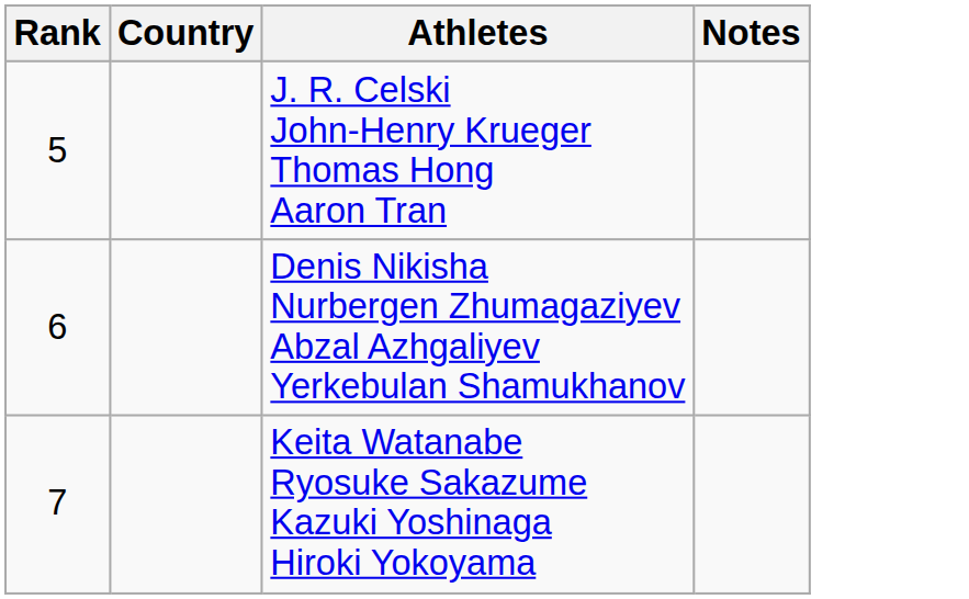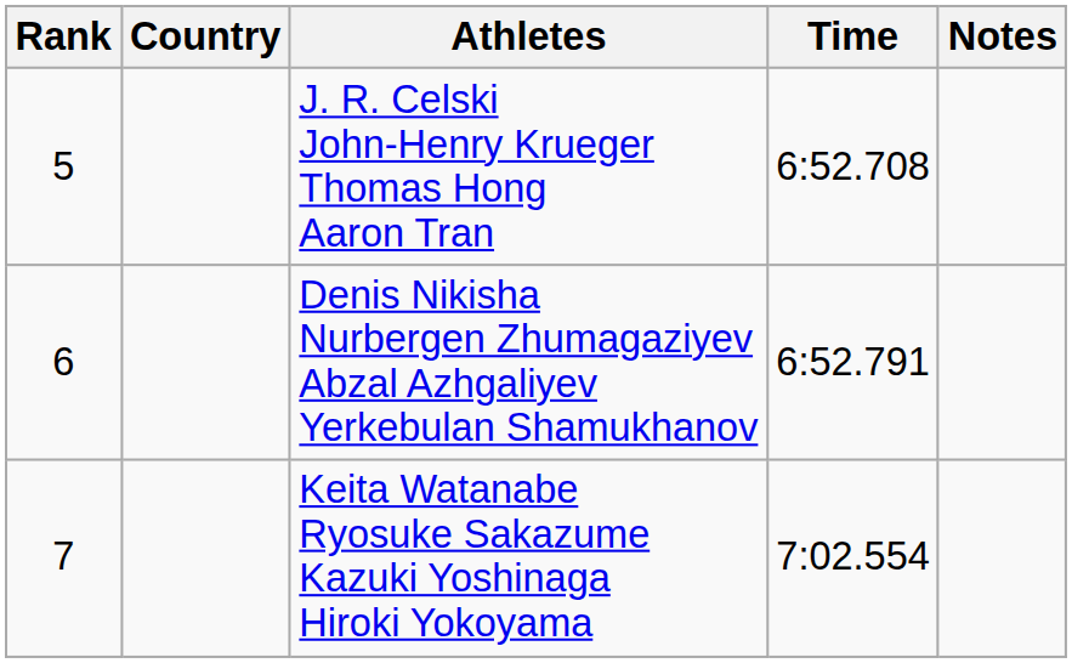+ column: Time | 6:52.708 | 6:52.791 | 7:02.554
